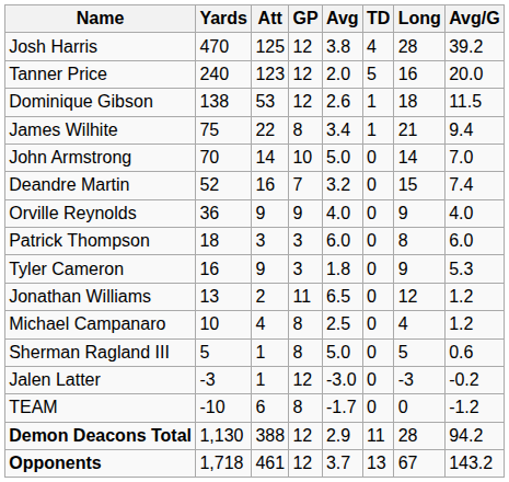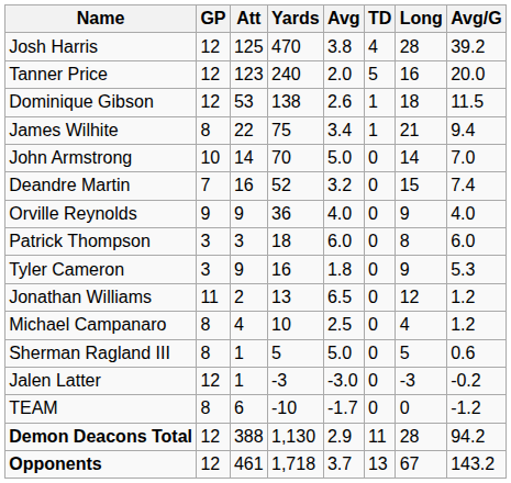columns swapped: GP <-> Yards
